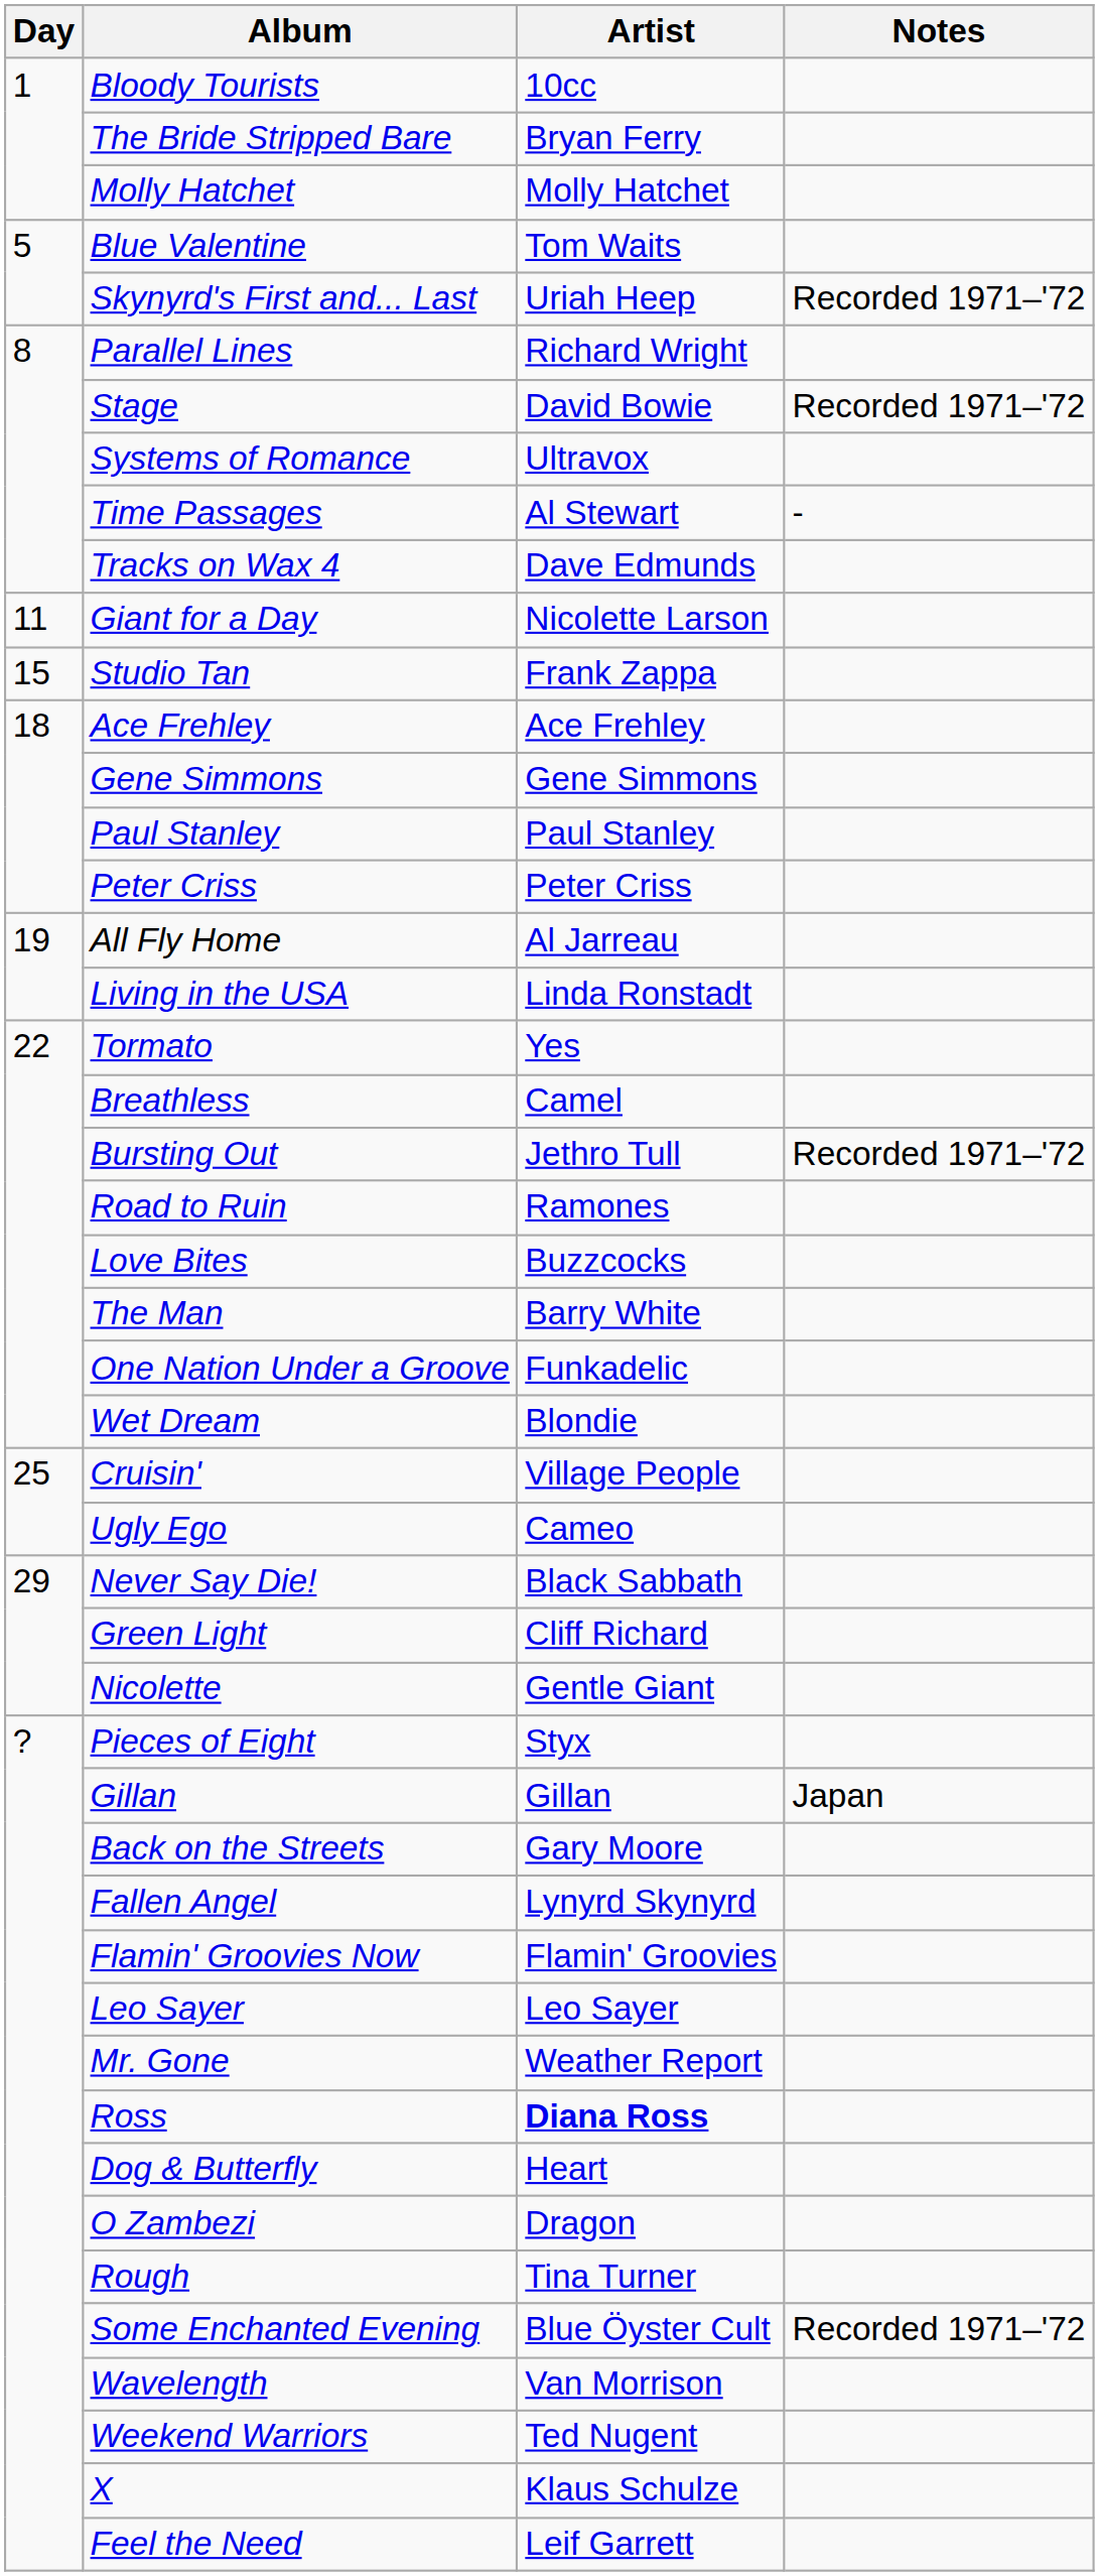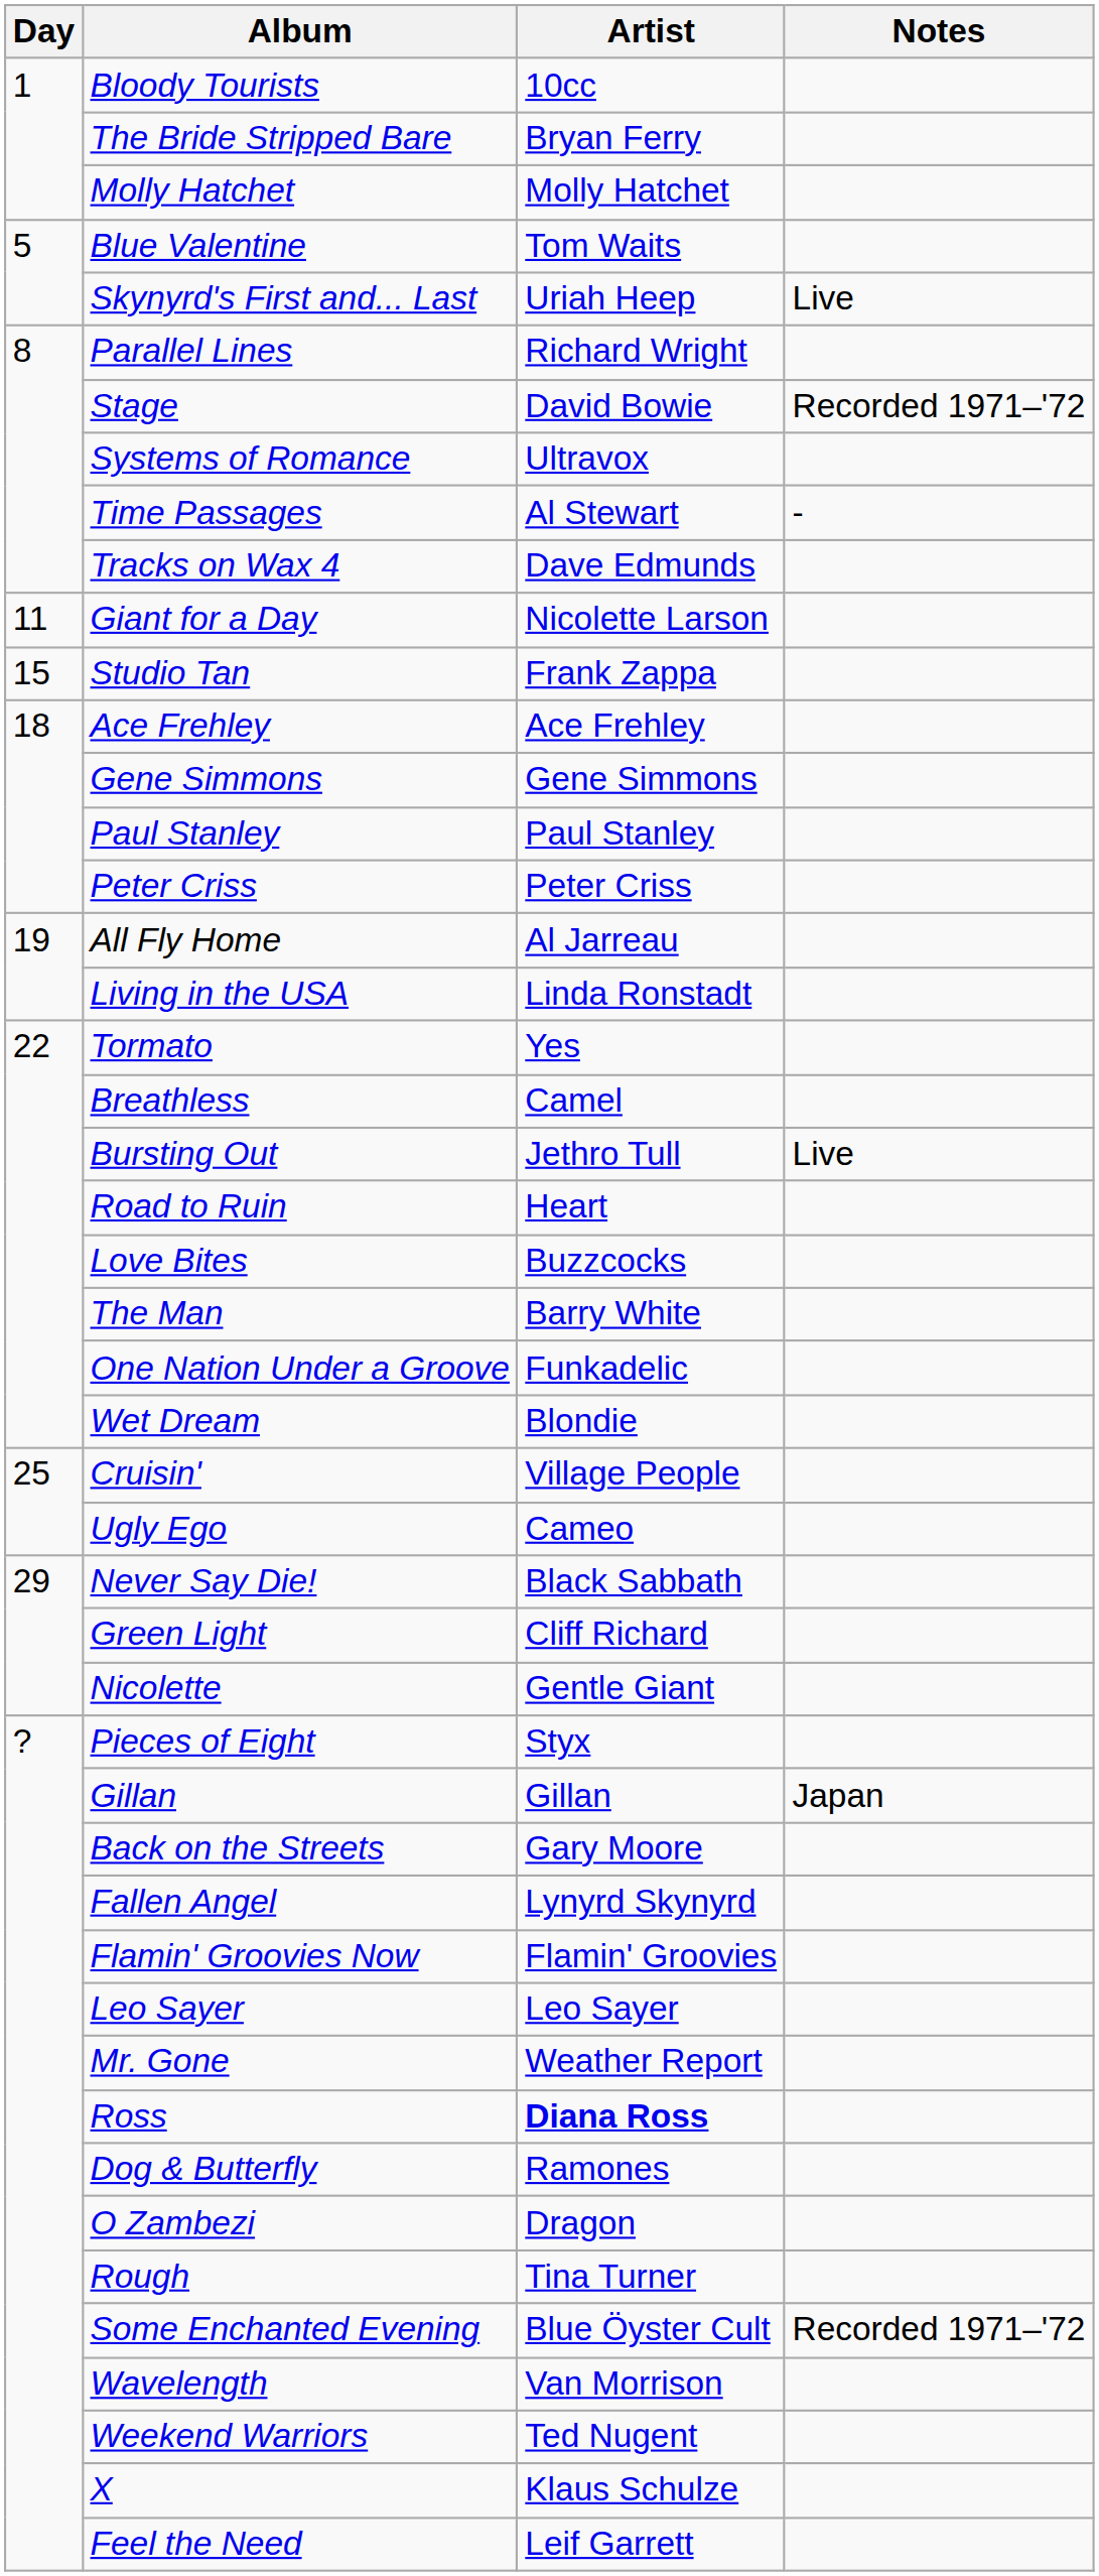Skynyrd's First and... Last | Notes: Recorded 1971–'72 -> Live
Bursting Out | Notes: Recorded 1971–'72 -> Live
Road to Ruin | Artist: Ramones -> Heart
Dog & Butterfly | Artist: Heart -> Ramones
